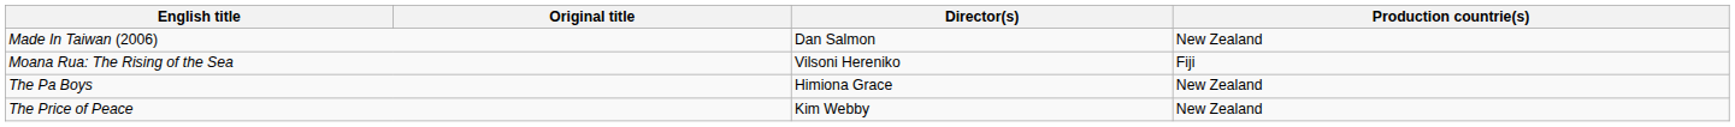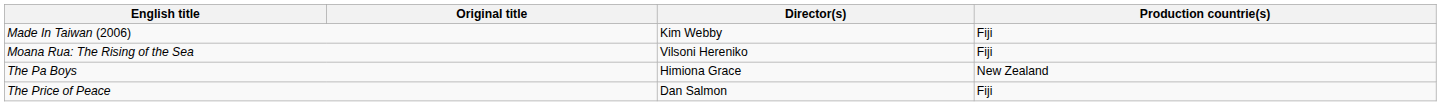Made In Taiwan (2006) | Director(s): Dan Salmon -> Kim Webby
Made In Taiwan (2006) | Production countrie(s): New Zealand -> Fiji
The Price of Peace | Director(s): Kim Webby -> Dan Salmon
The Price of Peace | Production countrie(s): New Zealand -> Fiji
